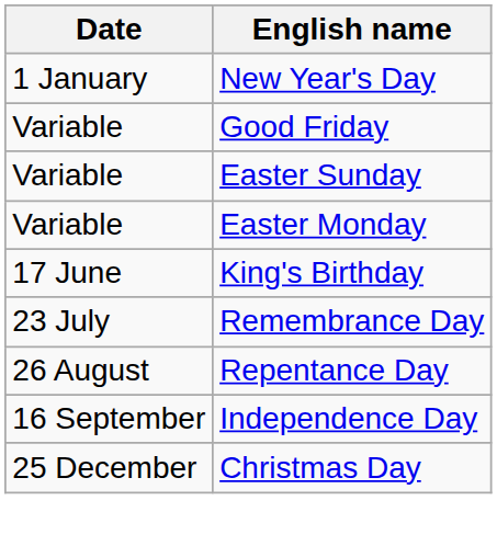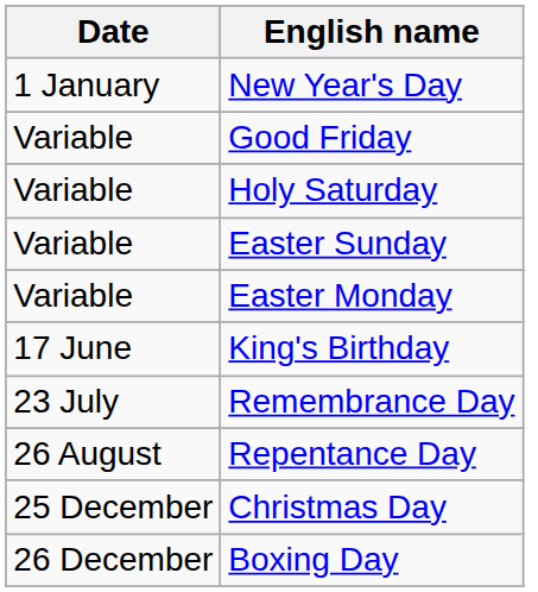+ row: Variable | Holy Saturday
- row: 16 September | Independence Day
+ row: 26 December | Boxing Day
